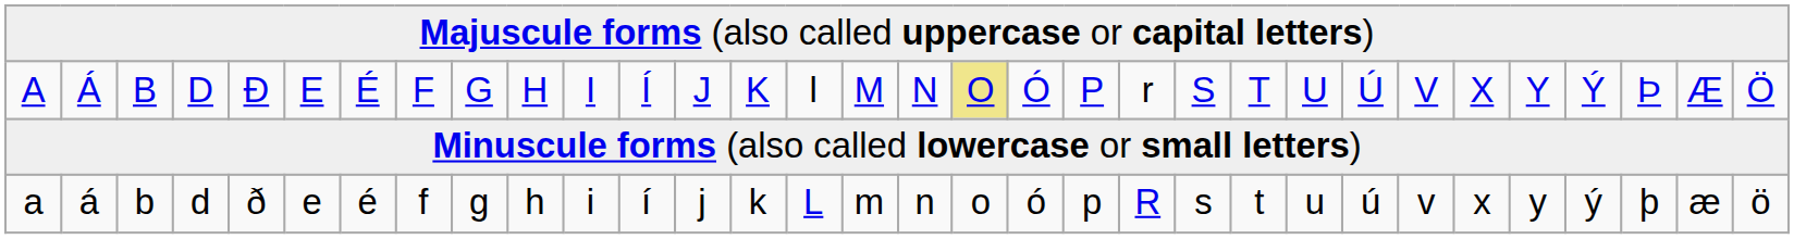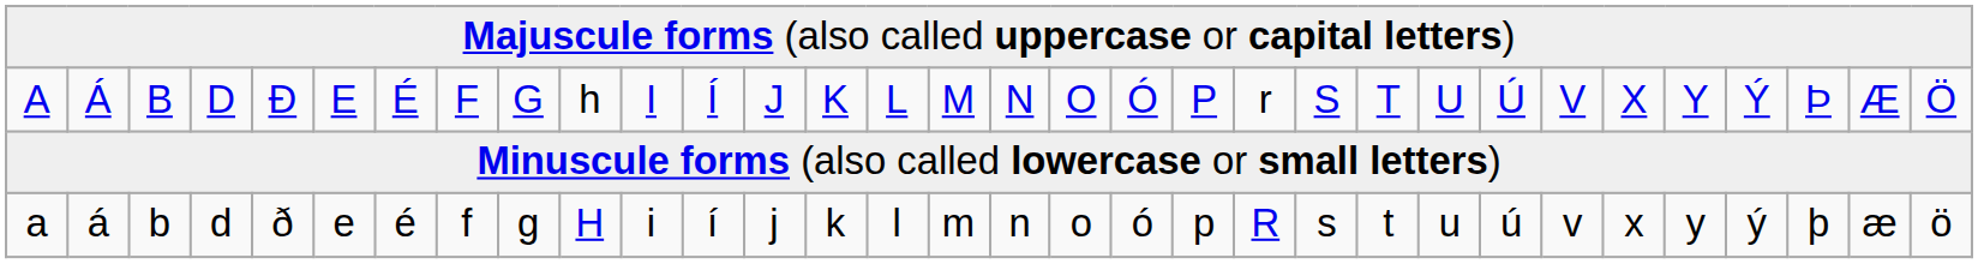A | column 10: H -> h
A | column 15: l -> L
A | column 18: khaki background -> no background
a | column 10: h -> H
a | column 15: L -> l
